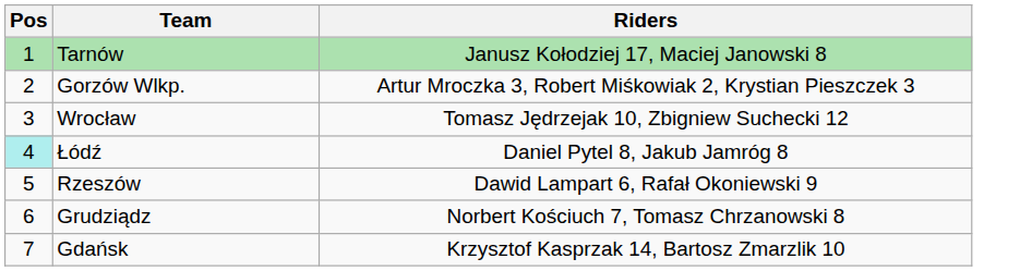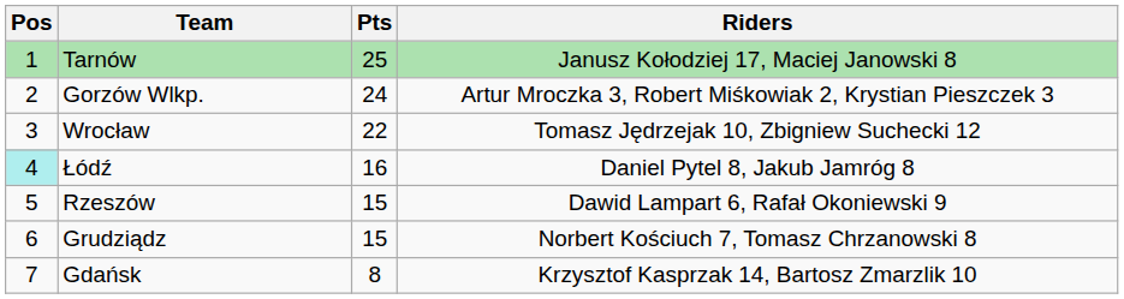+ column: Pts | 25 | 24 | 22 | 16 | 15 | 15 | 8
